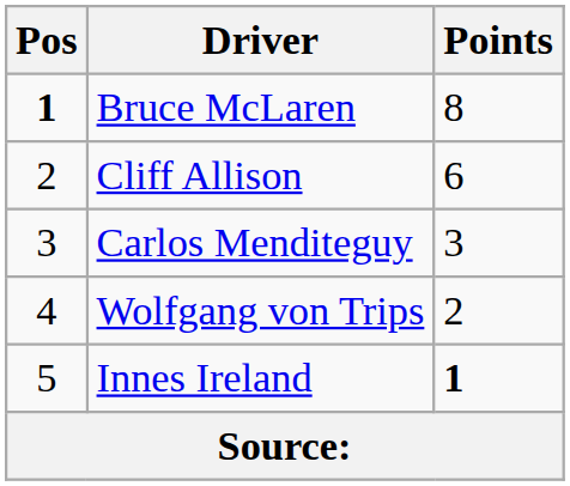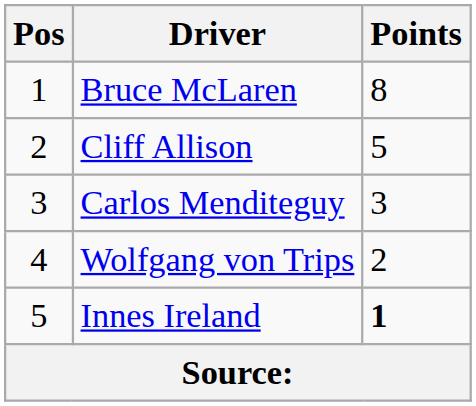Bruce McLaren | Pos: bold -> normal
Cliff Allison | Points: 6 -> 5
